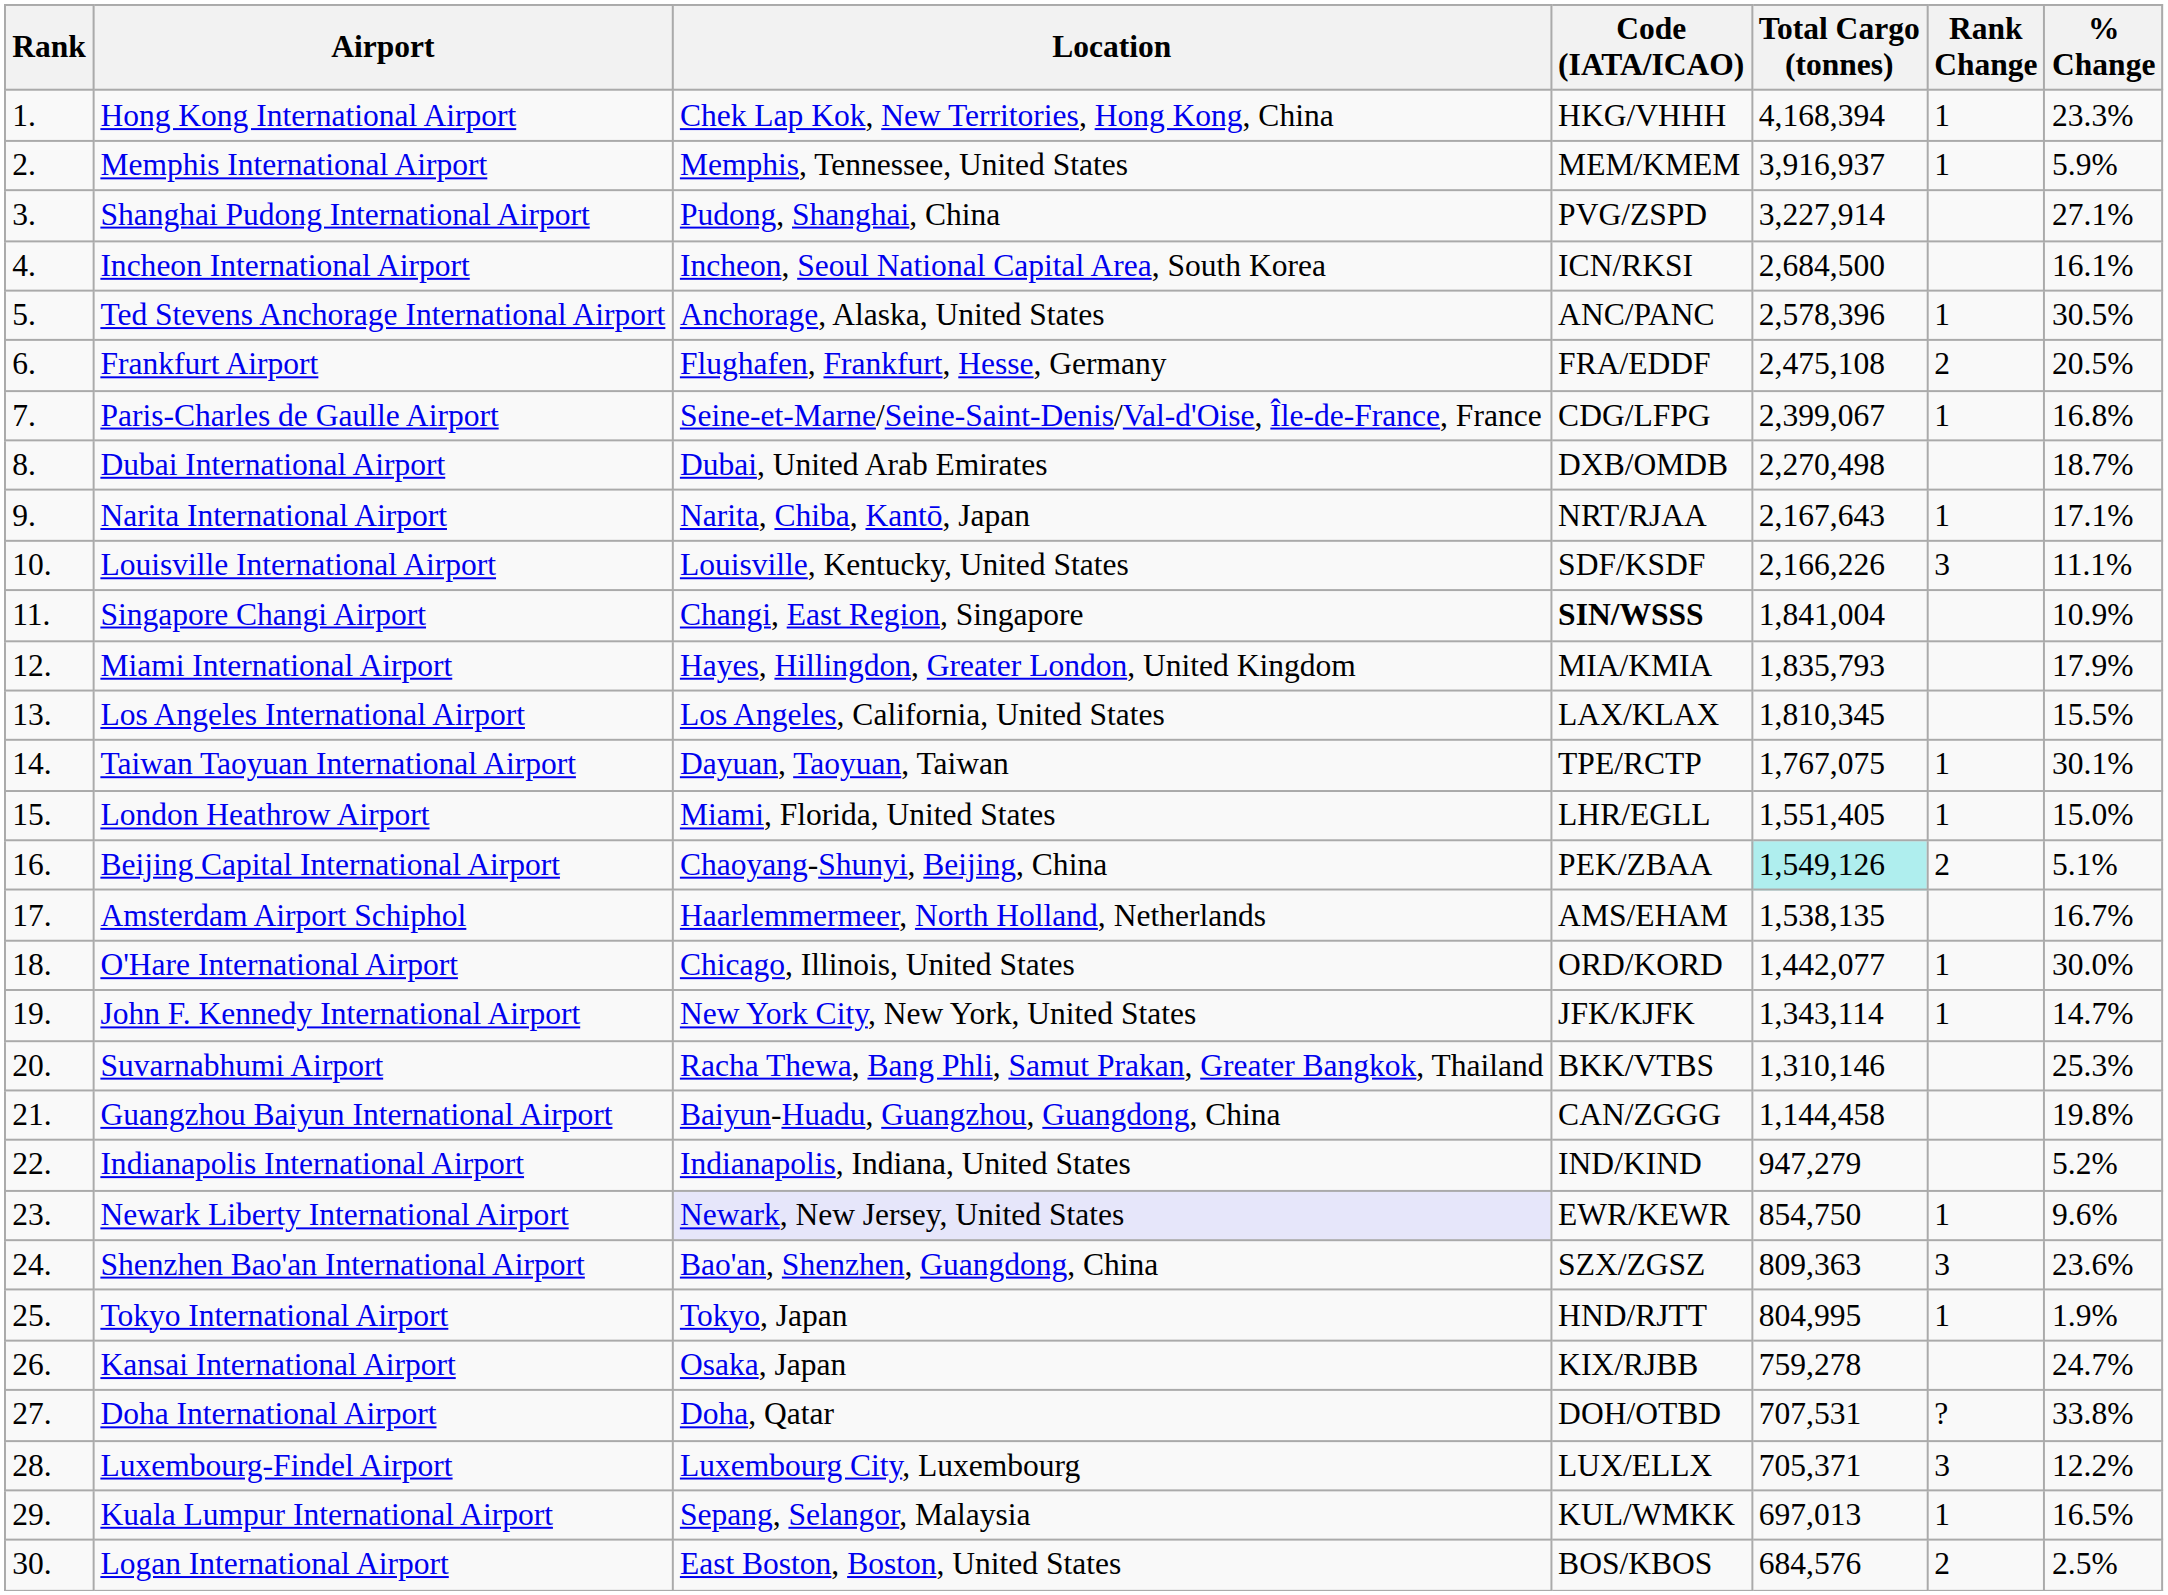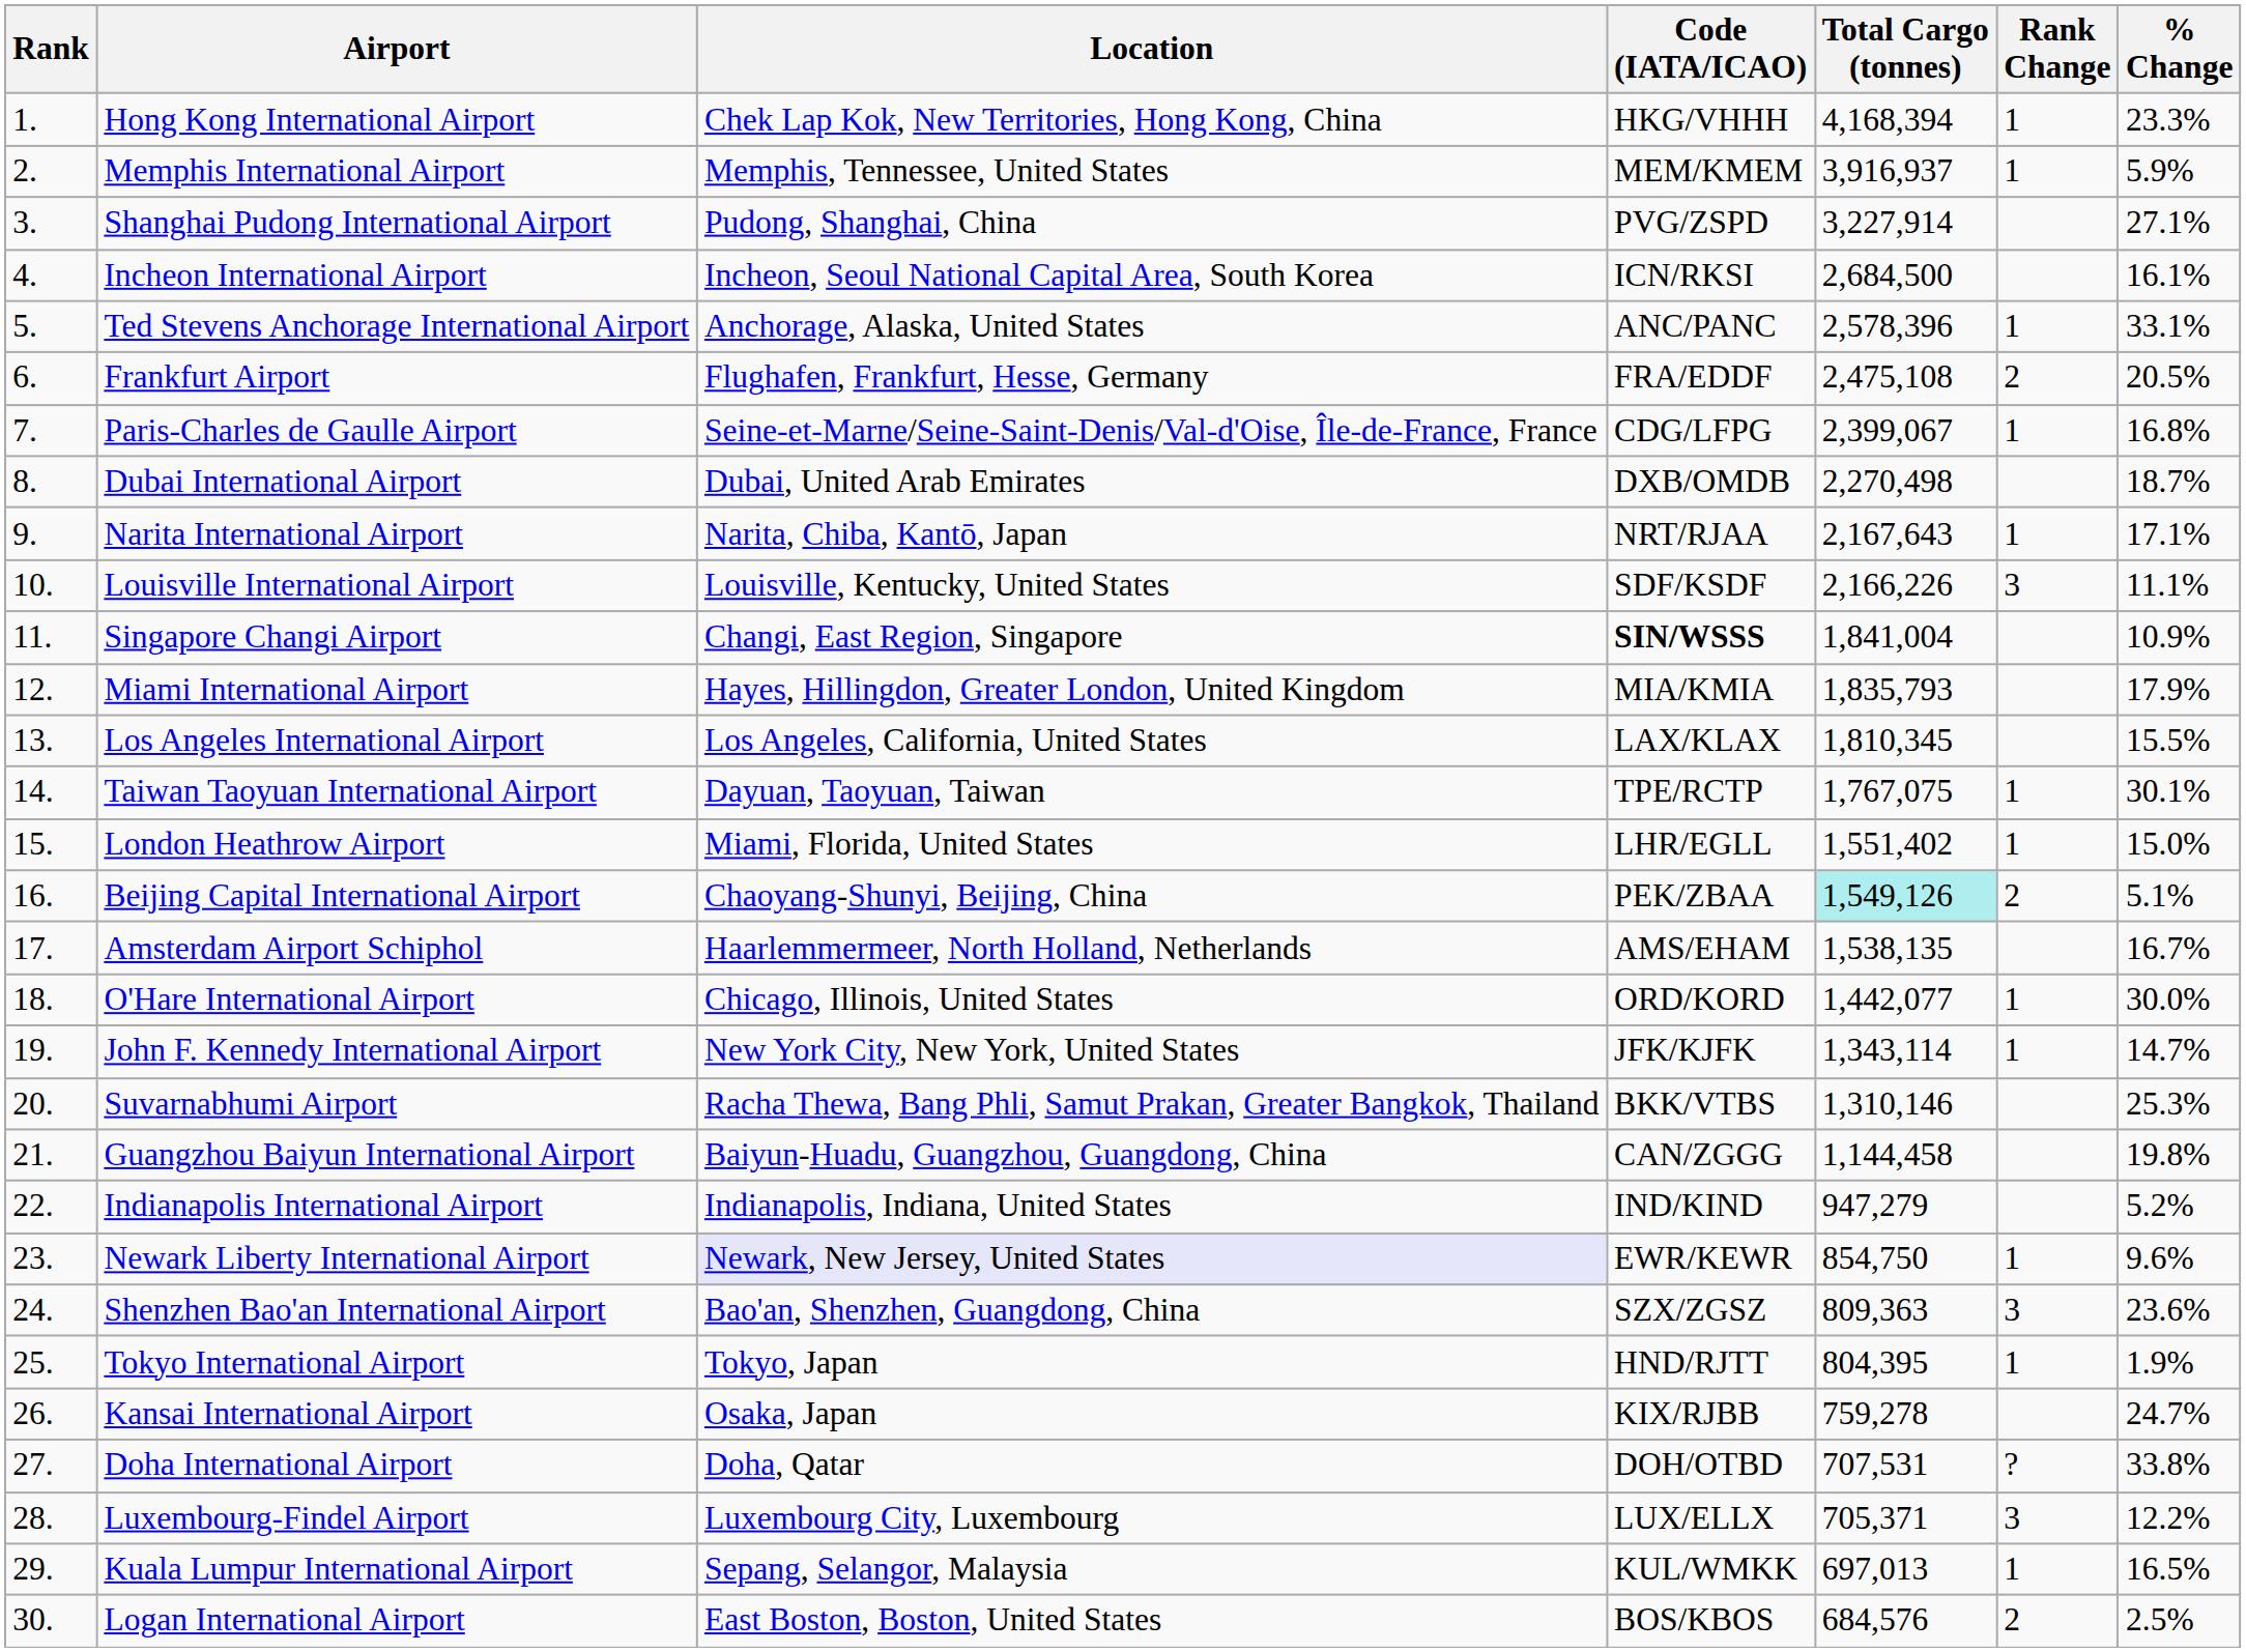Ted Stevens Anchorage International Airport | % Change: 30.5% -> 33.1%
London Heathrow Airport | Total Cargo (tonnes): 1,551,405 -> 1,551,402
Tokyo International Airport | Total Cargo (tonnes): 804,995 -> 804,395
